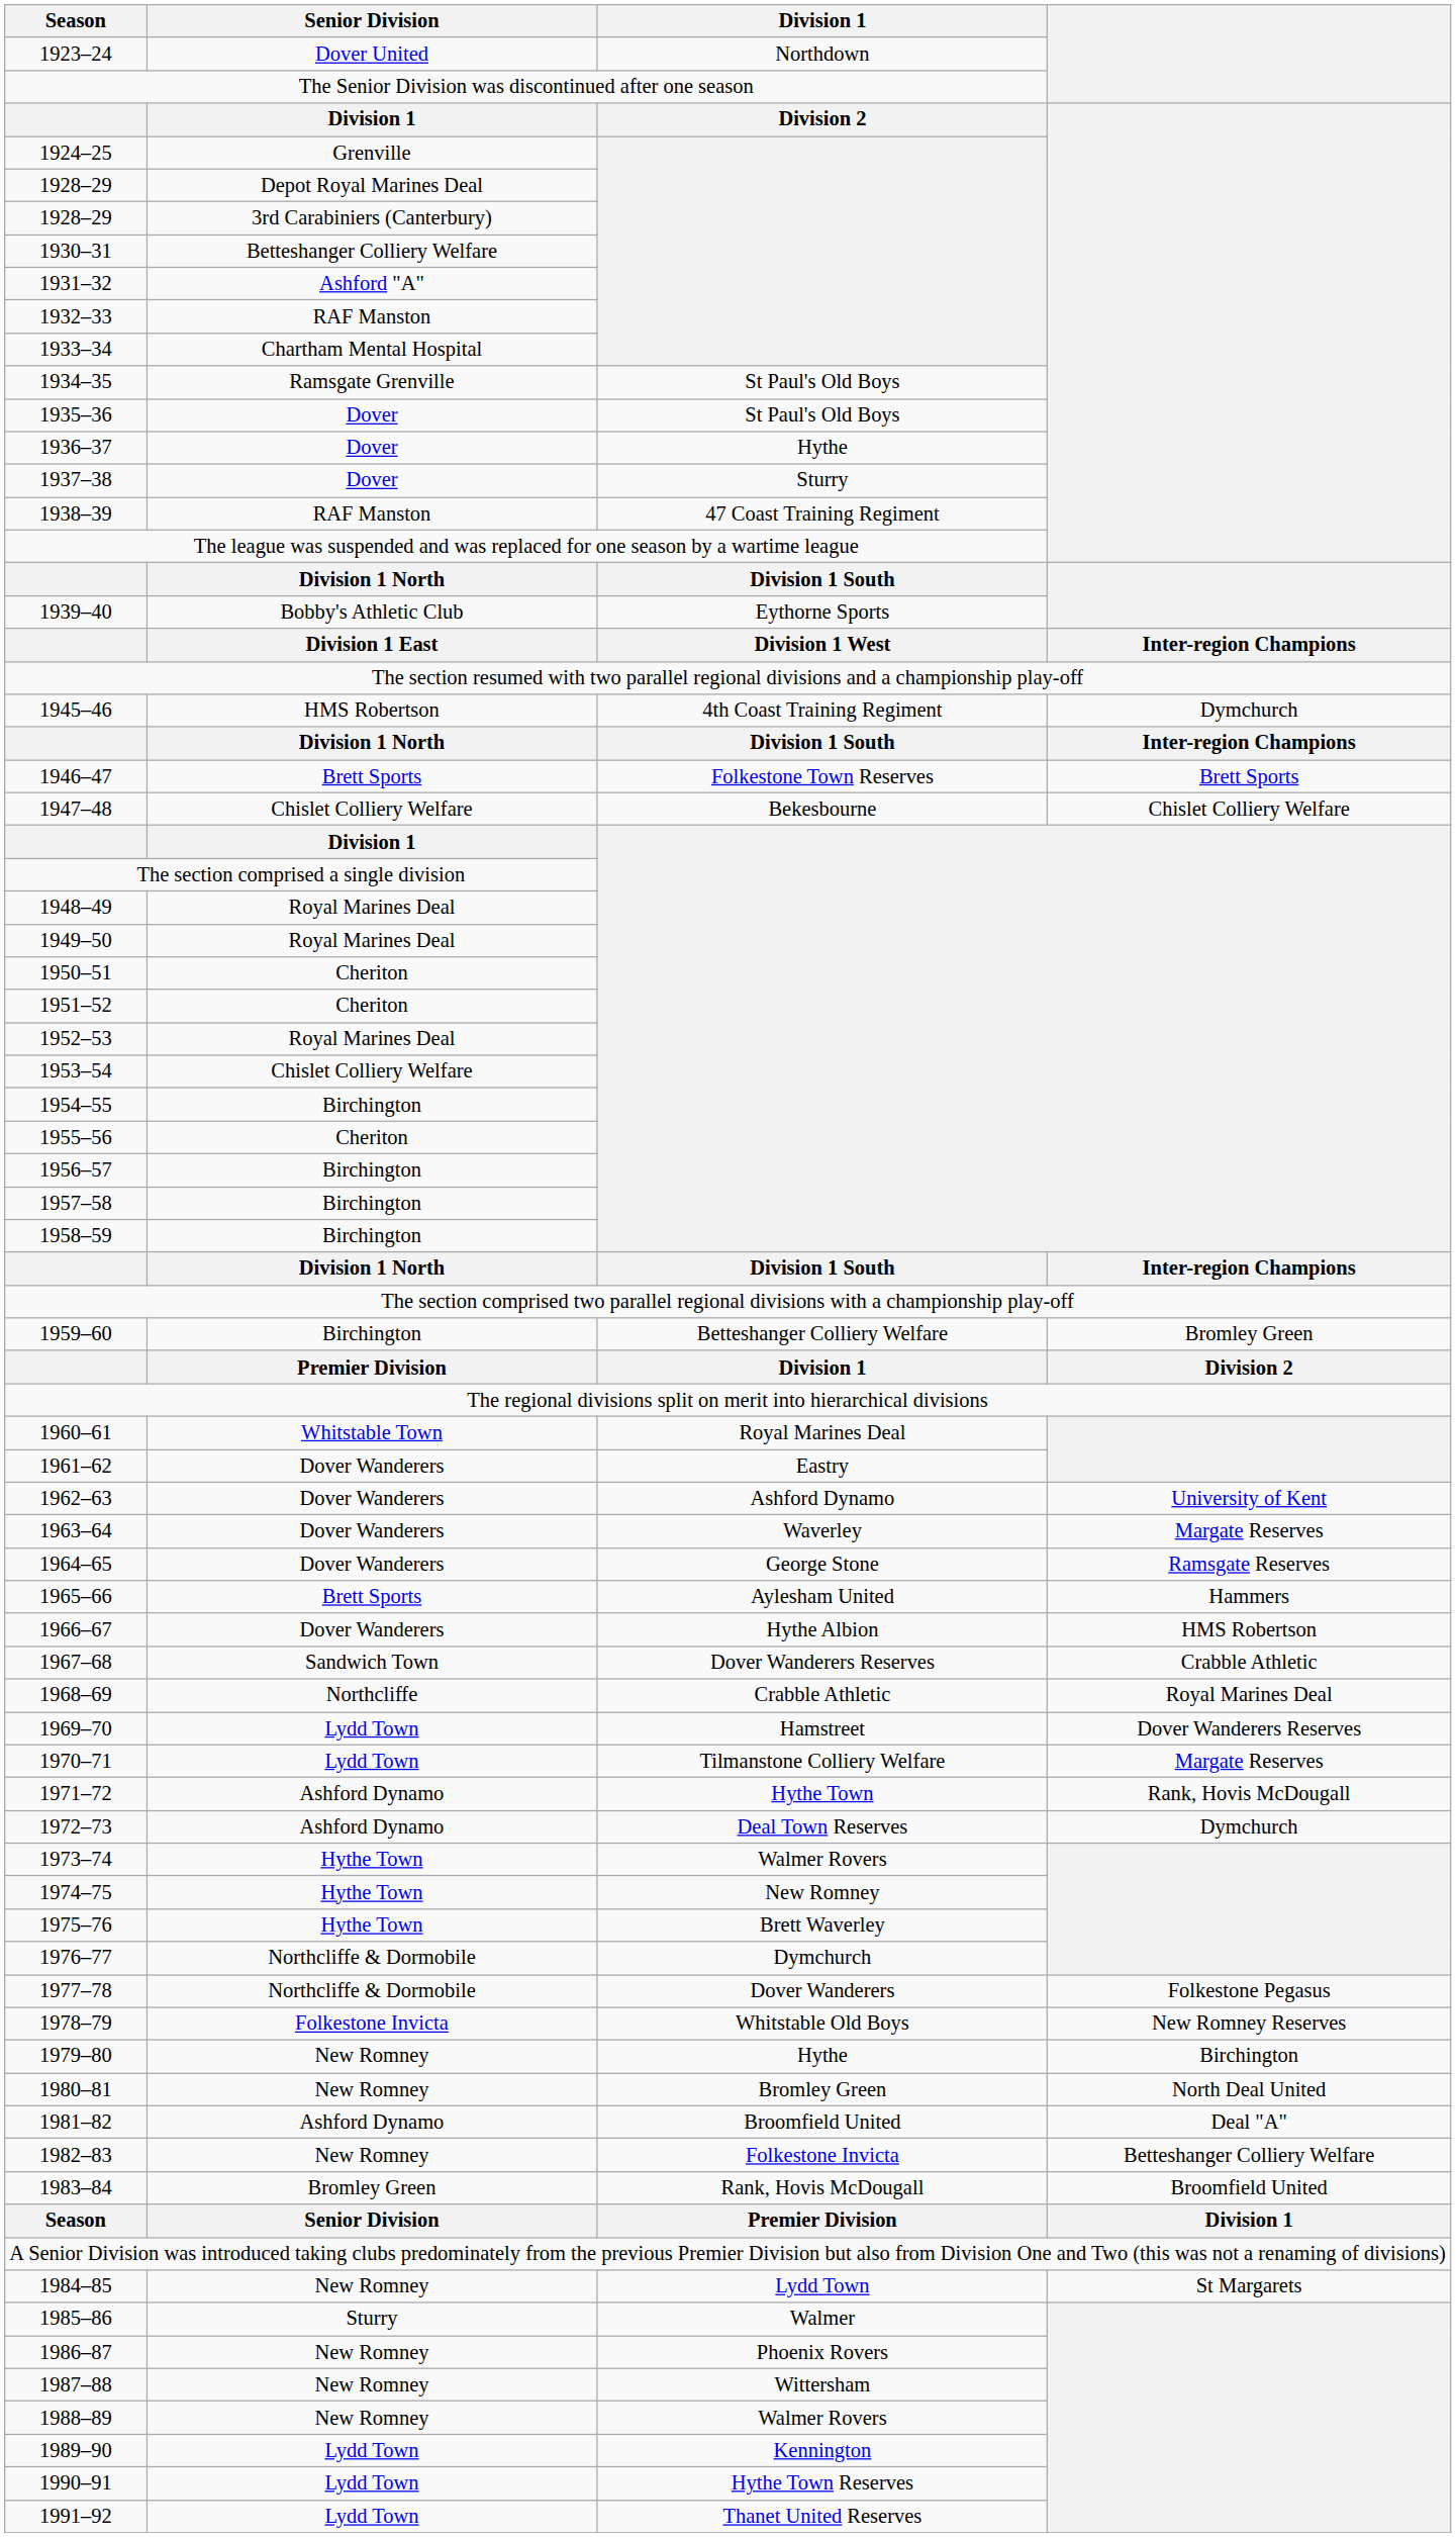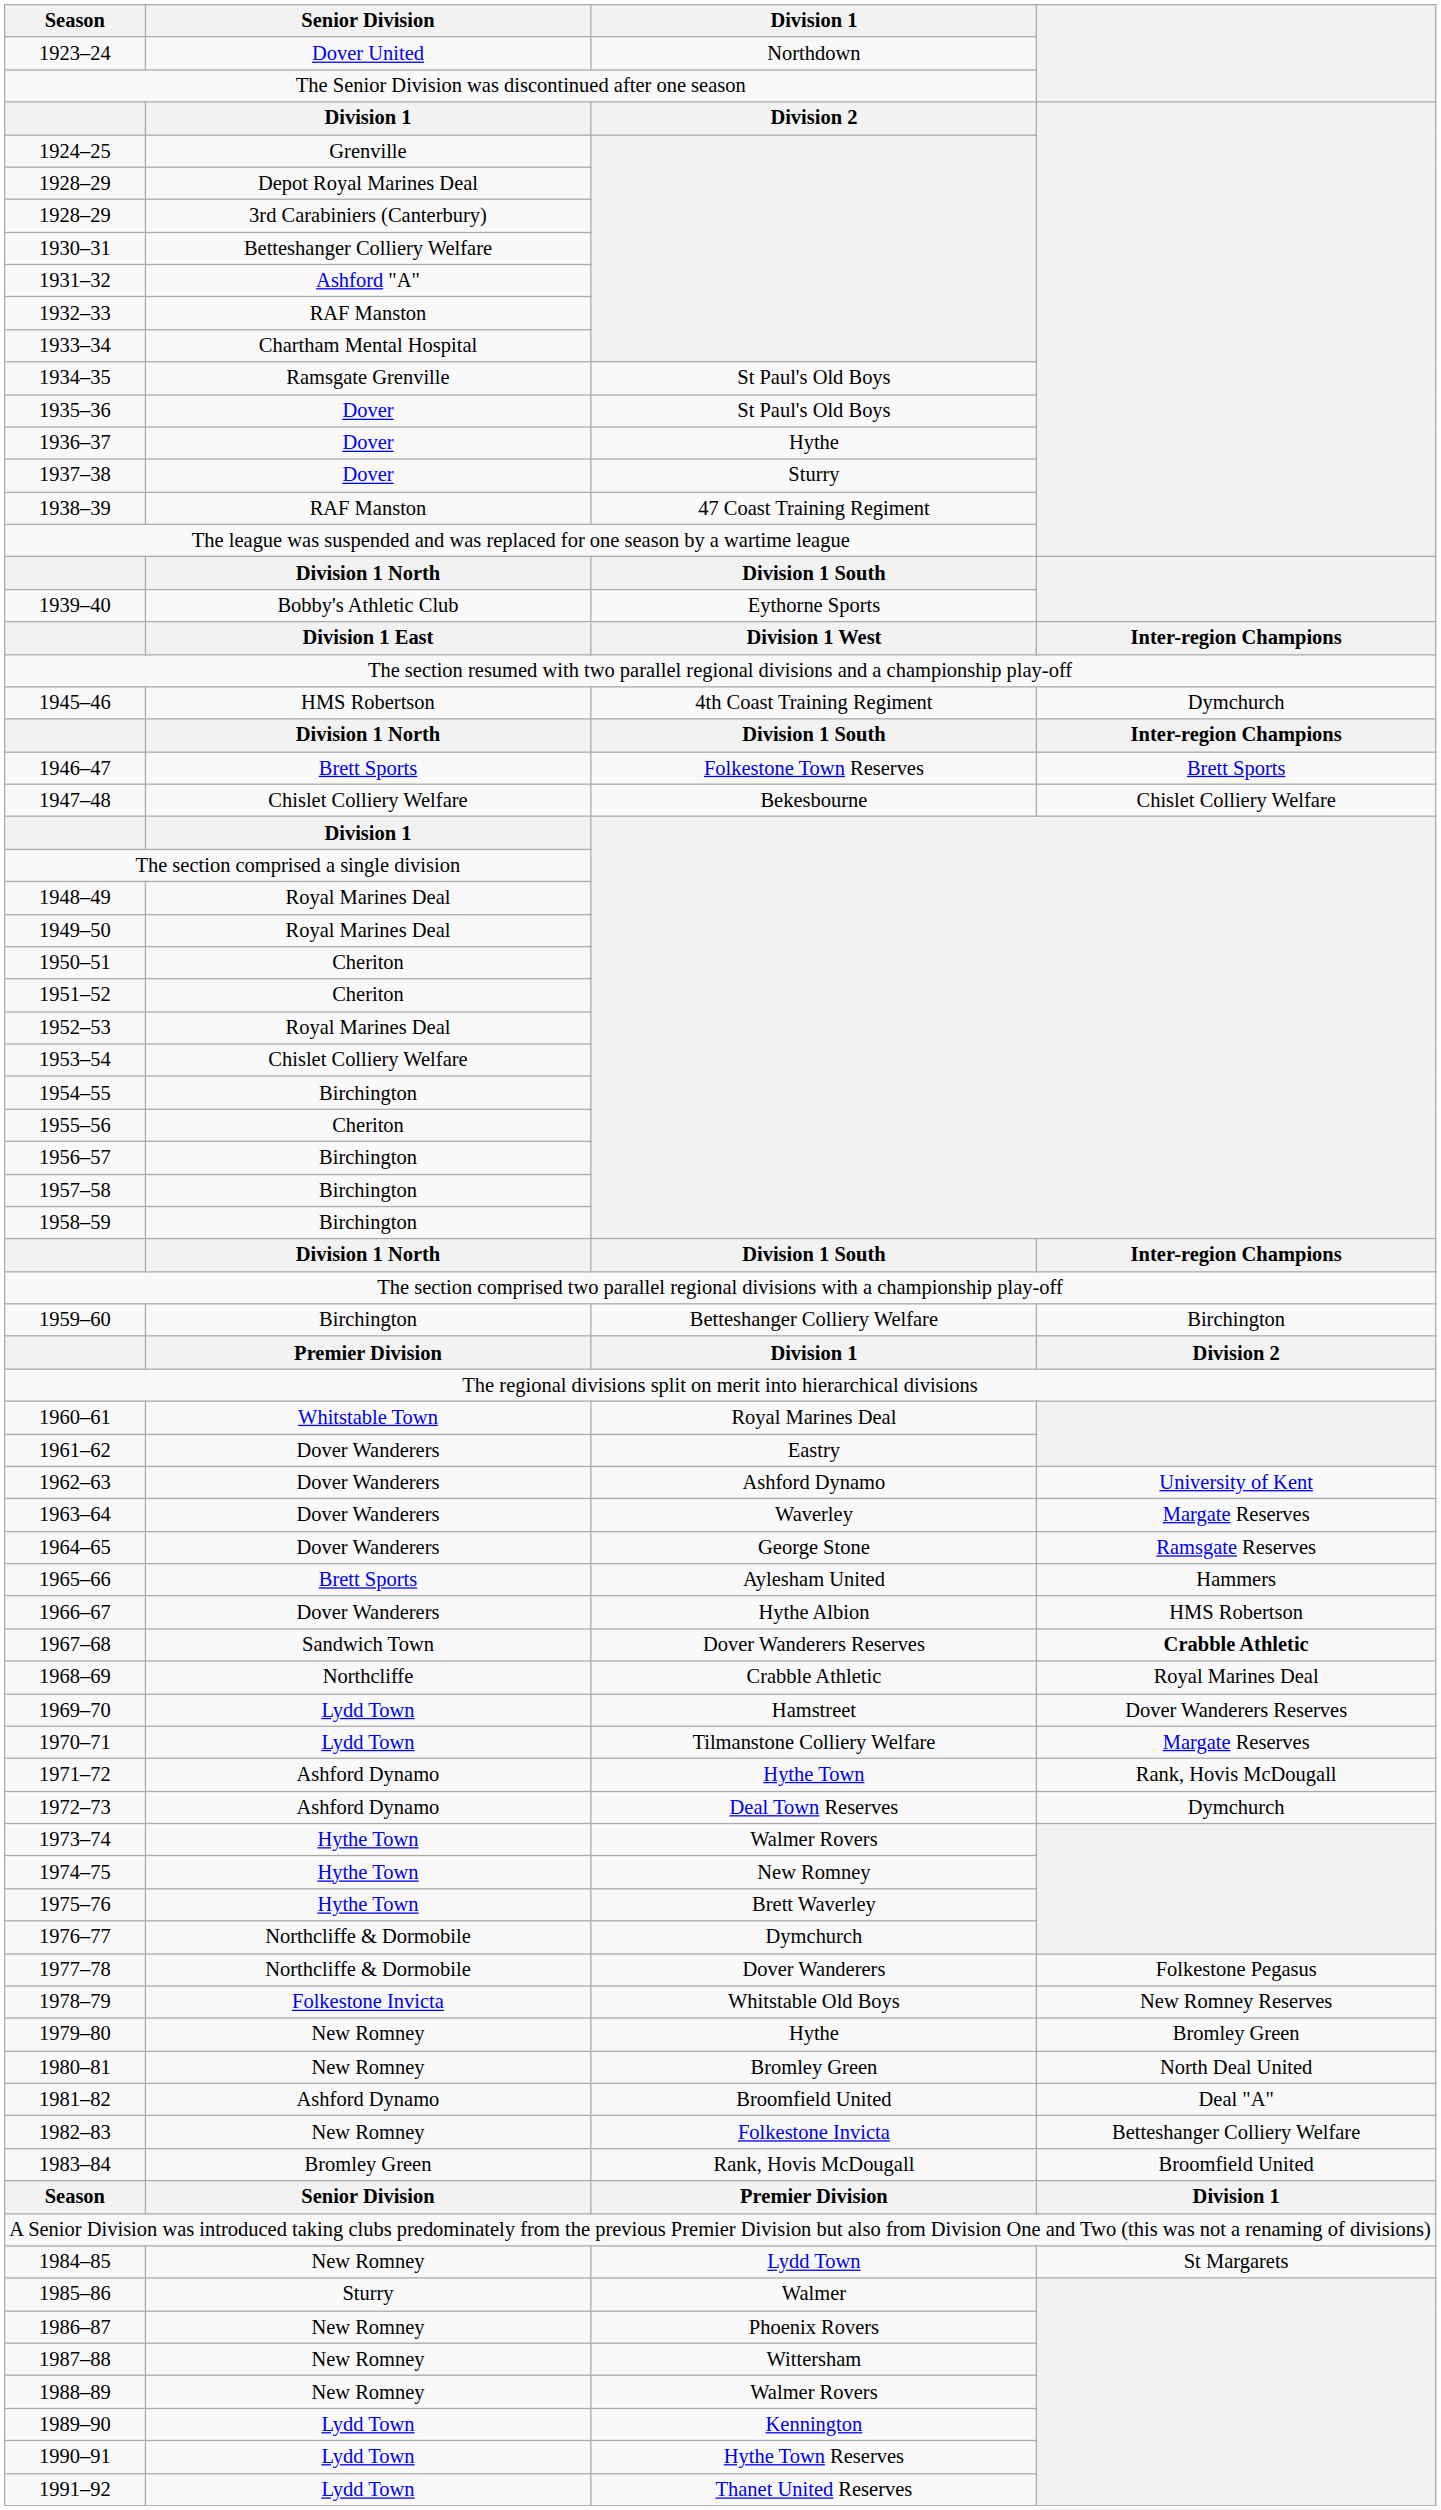1959–60 | column 4: Bromley Green -> Birchington
1967–68 | column 4: normal -> bold
1979–80 | column 4: Birchington -> Bromley Green
